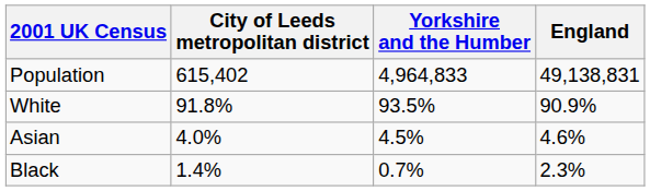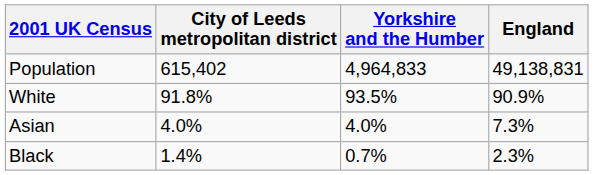Asian | Yorkshire and the Humber: 4.5% -> 4.0%
Asian | England: 4.6% -> 7.3%
